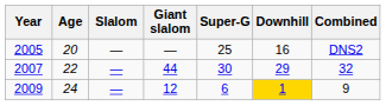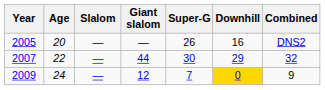2005 | Super-G: 25 -> 26
2009 | Super-G: 6 -> 7
2009 | Downhill: 1 -> 0
